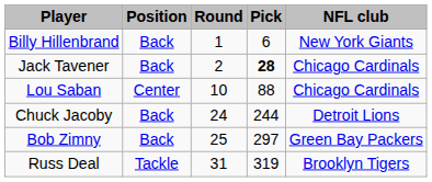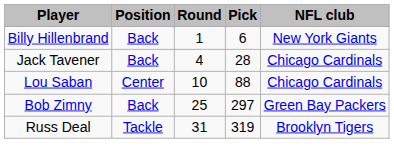Jack Tavener | Round: 2 -> 4
Jack Tavener | Pick: bold -> normal
- row: Chuck Jacoby | Back | 24 | 244 | Detroit Lions
